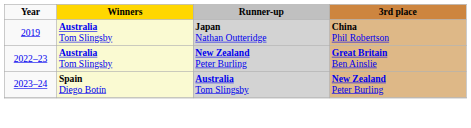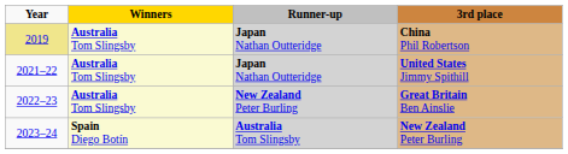China Phil Robertson | Year: no background -> khaki background
+ row: 2021–22 | Australia Tom Slingsby | Japan Nathan Outteridge | United States Jimmy Spithill
